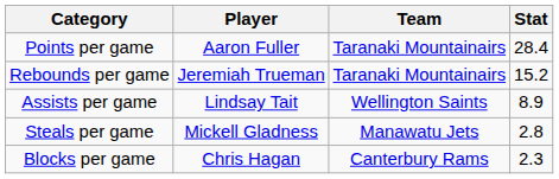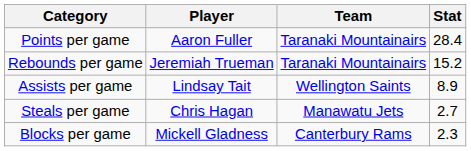Steals per game | Player: Mickell Gladness -> Chris Hagan
Steals per game | Stat: 2.8 -> 2.7
Blocks per game | Player: Chris Hagan -> Mickell Gladness
